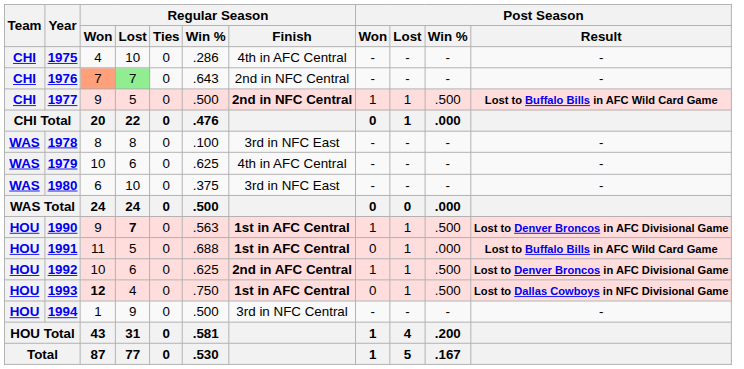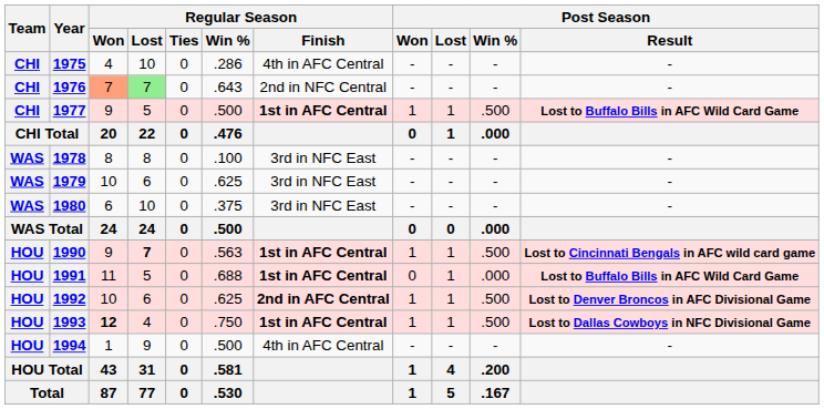1977 | Regular Season / Finish: 2nd in NFC Central -> 1st in AFC Central
1979 | Regular Season / Finish: 4th in AFC Central -> 3rd in NFC East
1990 | Post Season / Result: Lost to Denver Broncos in AFC Divisional Game -> Lost to Cincinnati Bengals in AFC wild card game
1993 | Post Season / Won: 0 -> 1
1994 | Regular Season / Finish: 3rd in NFC Central -> 4th in AFC Central
